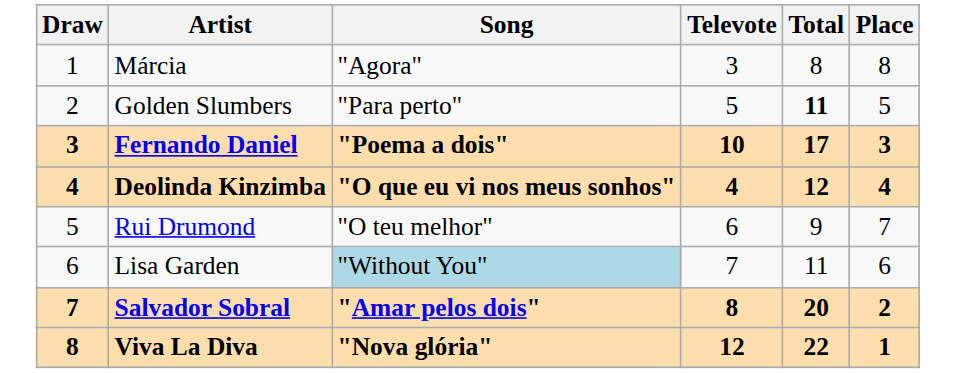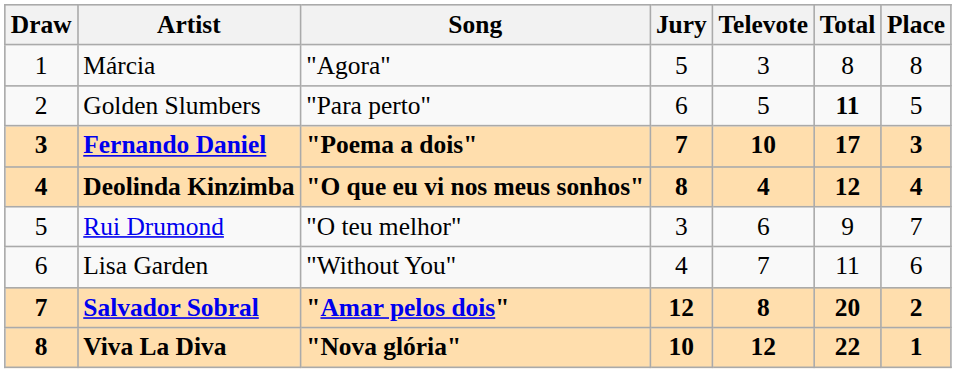+ column: Jury | 5 | 6 | 7 | 8 | 3 | 4 | 12 | 10
Lisa Garden | Song: lightblue background -> no background
